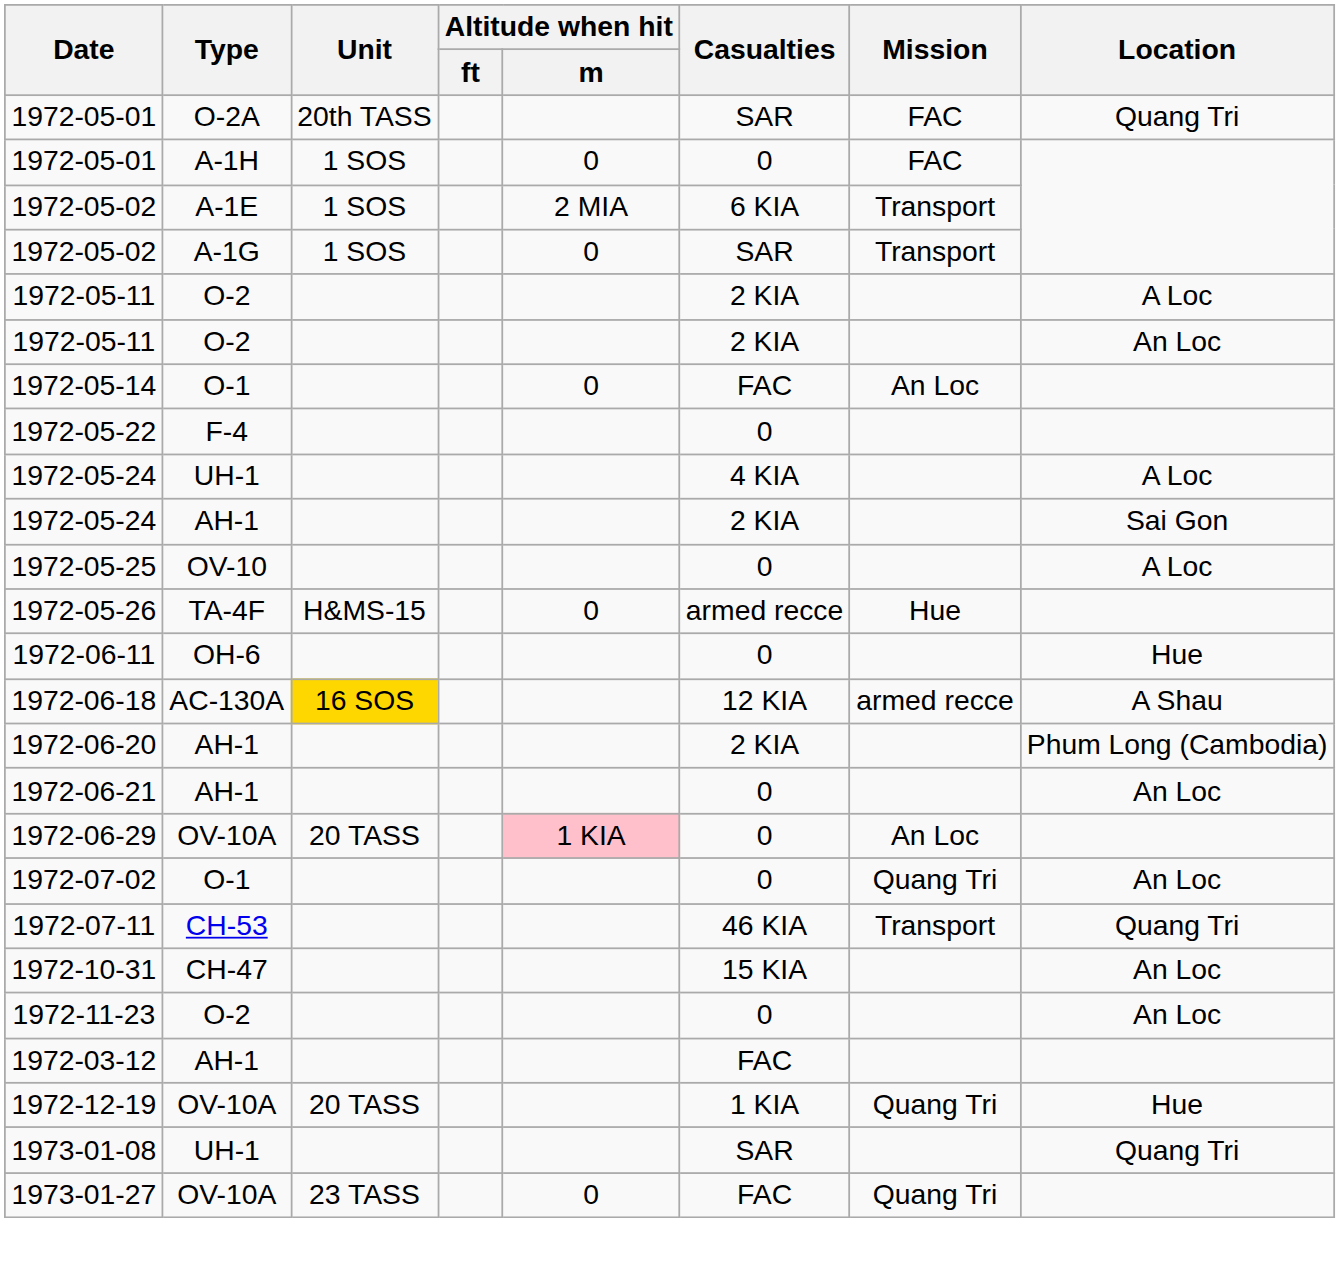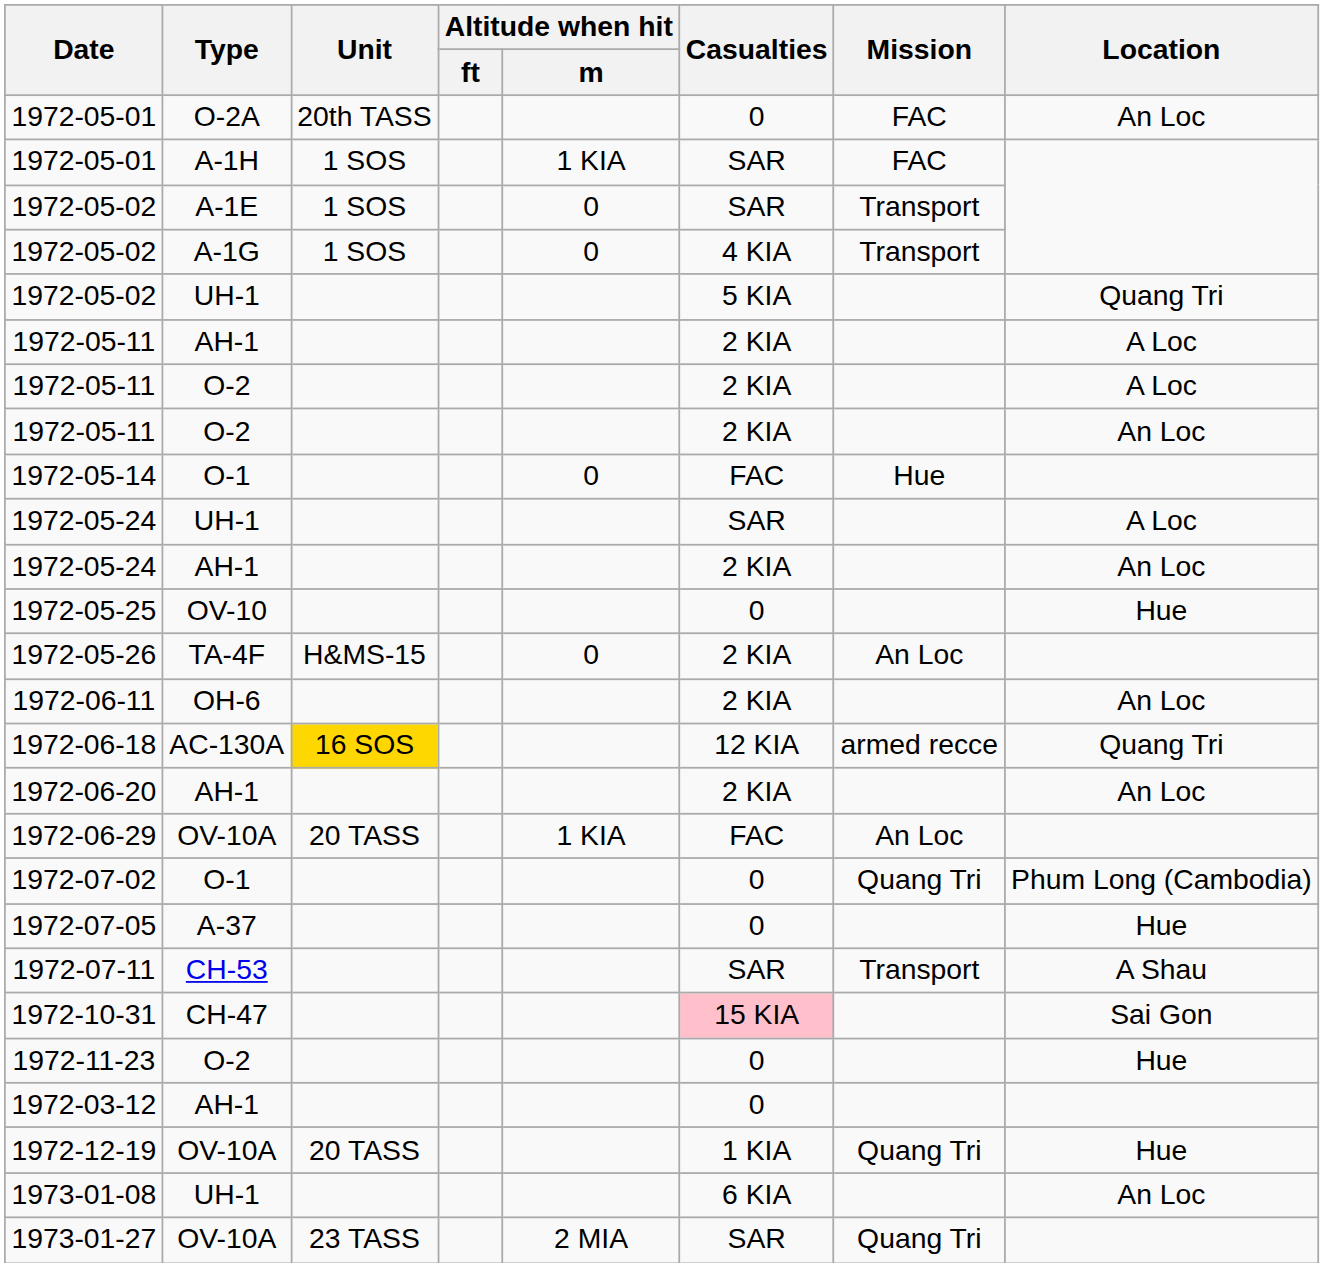1972-05-01 / O-2A | Casualties: SAR -> 0
1972-05-01 / O-2A | Location: Quang Tri -> An Loc
1972-05-01 / A-1H | Altitude when hit / m: 0 -> 1 KIA
1972-05-01 / A-1H | Casualties: 0 -> SAR
1972-05-02 / A-1E | Altitude when hit / m: 2 MIA -> 0
1972-05-02 / A-1E | Casualties: 6 KIA -> SAR
1972-05-02 / A-1G | Casualties: SAR -> 4 KIA
+ row: 1972-05-02 | UH-1 | 5 KIA | Quang Tri
+ row: 1972-05-11 | AH-1 | 2 KIA | A Loc
1972-05-14 | Mission: An Loc -> Hue
- row: 1972-05-22 | F-4 | 0
1972-05-24 / UH-1 | Casualties: 4 KIA -> SAR
1972-05-24 / AH-1 | Location: Sai Gon -> An Loc
1972-05-25 | Location: A Loc -> Hue
1972-05-26 | Casualties: armed recce -> 2 KIA
1972-05-26 | Mission: Hue -> An Loc
1972-06-11 | Casualties: 0 -> 2 KIA
1972-06-11 | Location: Hue -> An Loc
1972-06-18 | Location: A Shau -> Quang Tri
1972-06-20 | Location: Phum Long (Cambodia) -> An Loc
- row: 1972-06-21 | AH-1 | 0 | An Loc
1972-06-29 | Altitude when hit / m: pink background -> no background
1972-06-29 | Casualties: 0 -> FAC
1972-07-02 | Location: An Loc -> Phum Long (Cambodia)
+ row: 1972-07-05 | A-37 | 0 | Hue
1972-07-11 | Casualties: 46 KIA -> SAR
1972-07-11 | Location: Quang Tri -> A Shau
1972-10-31 | Casualties: no background -> pink background
1972-10-31 | Location: An Loc -> Sai Gon
1972-11-23 | Location: An Loc -> Hue
1972-03-12 | Casualties: FAC -> 0
1973-01-08 | Casualties: SAR -> 6 KIA
1973-01-08 | Location: Quang Tri -> An Loc
1973-01-27 | Altitude when hit / m: 0 -> 2 MIA
1973-01-27 | Casualties: FAC -> SAR
